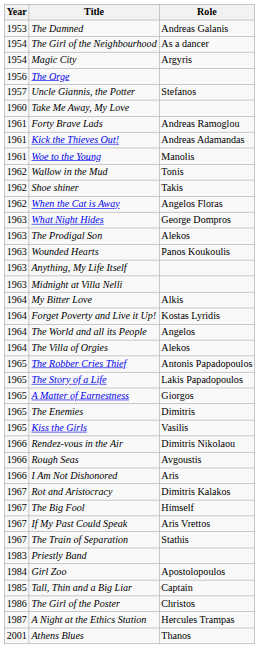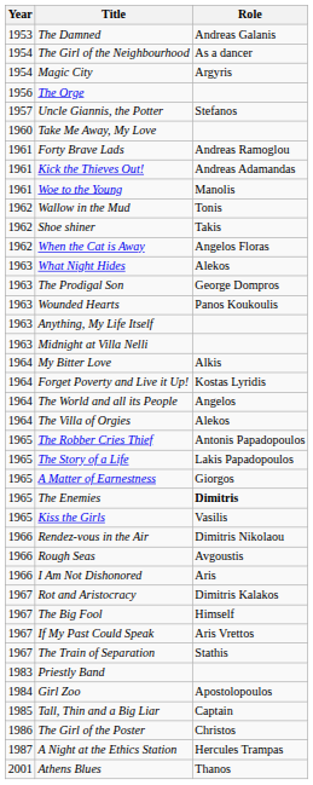What Night Hides | Role: George Dompros -> Alekos
The Prodigal Son | Role: Alekos -> George Dompros
The Enemies | Role: normal -> bold
